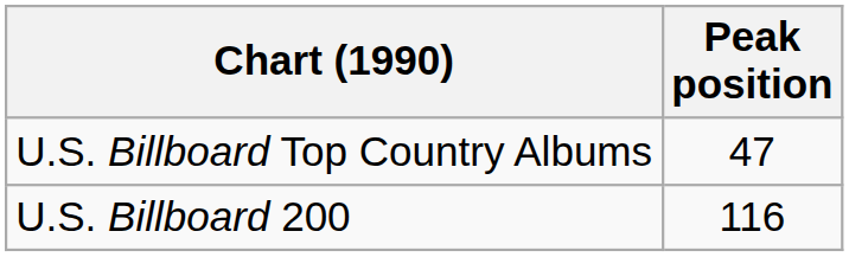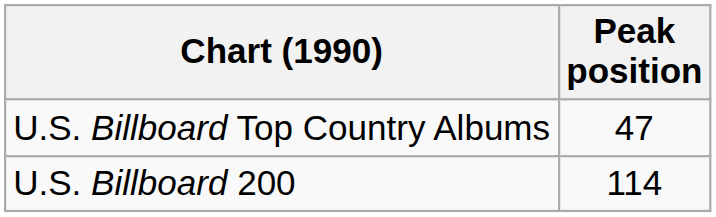U.S. Billboard 200 | Peak position: 116 -> 114
